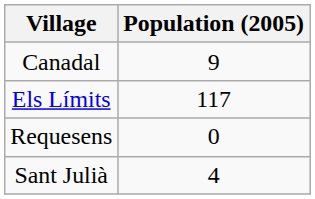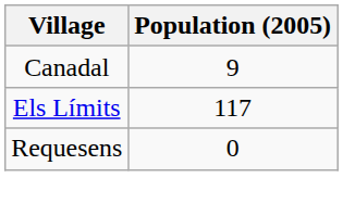- row: Sant Julià | 4
